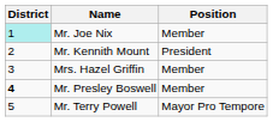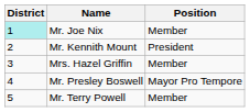Mr. Presley Boswell | District: bold -> normal
Mr. Presley Boswell | Position: Member -> Mayor Pro Tempore
Mr. Terry Powell | Position: Mayor Pro Tempore -> Member
